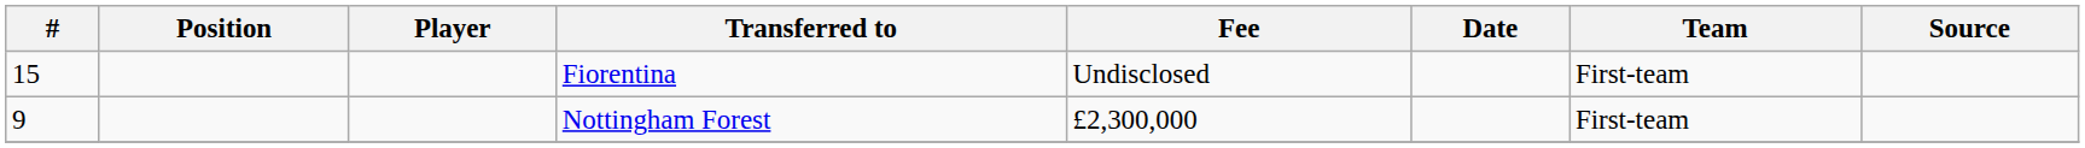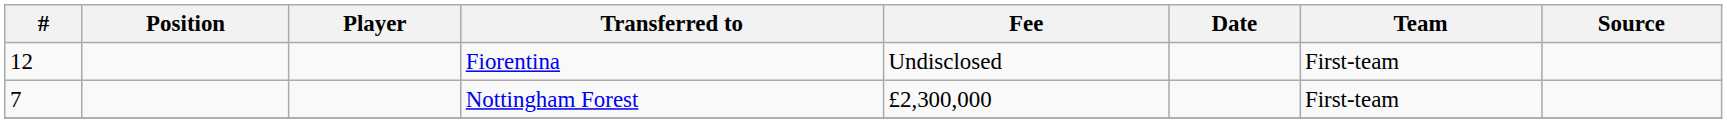Fiorentina | #: 15 -> 12
Nottingham Forest | #: 9 -> 7
